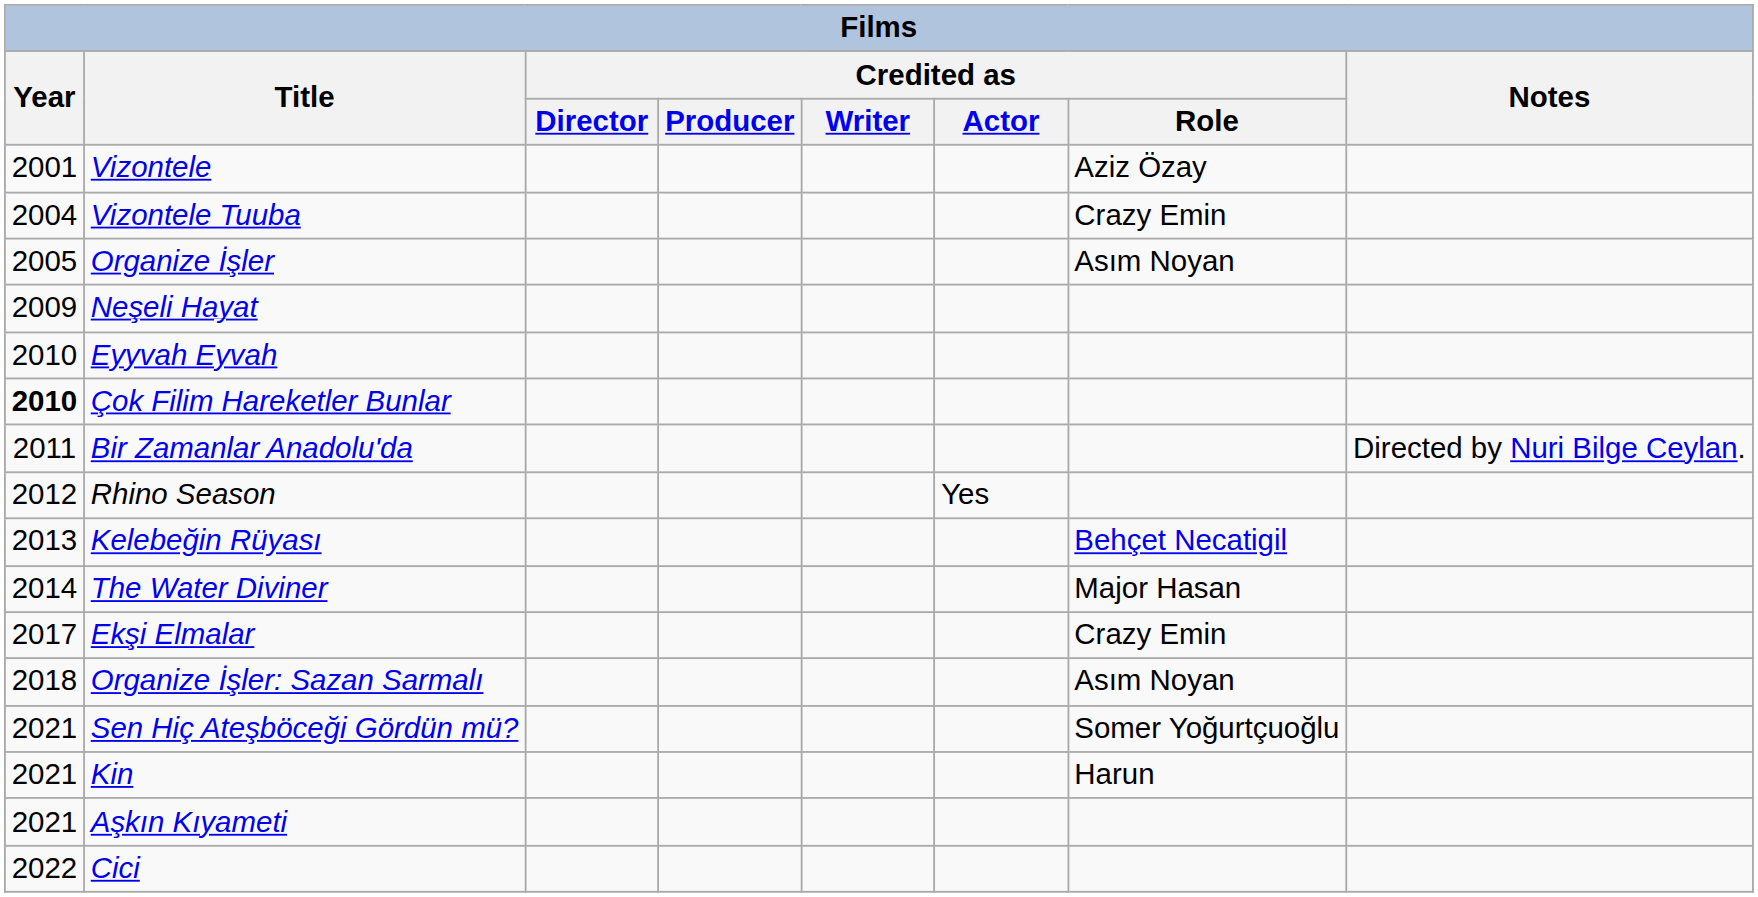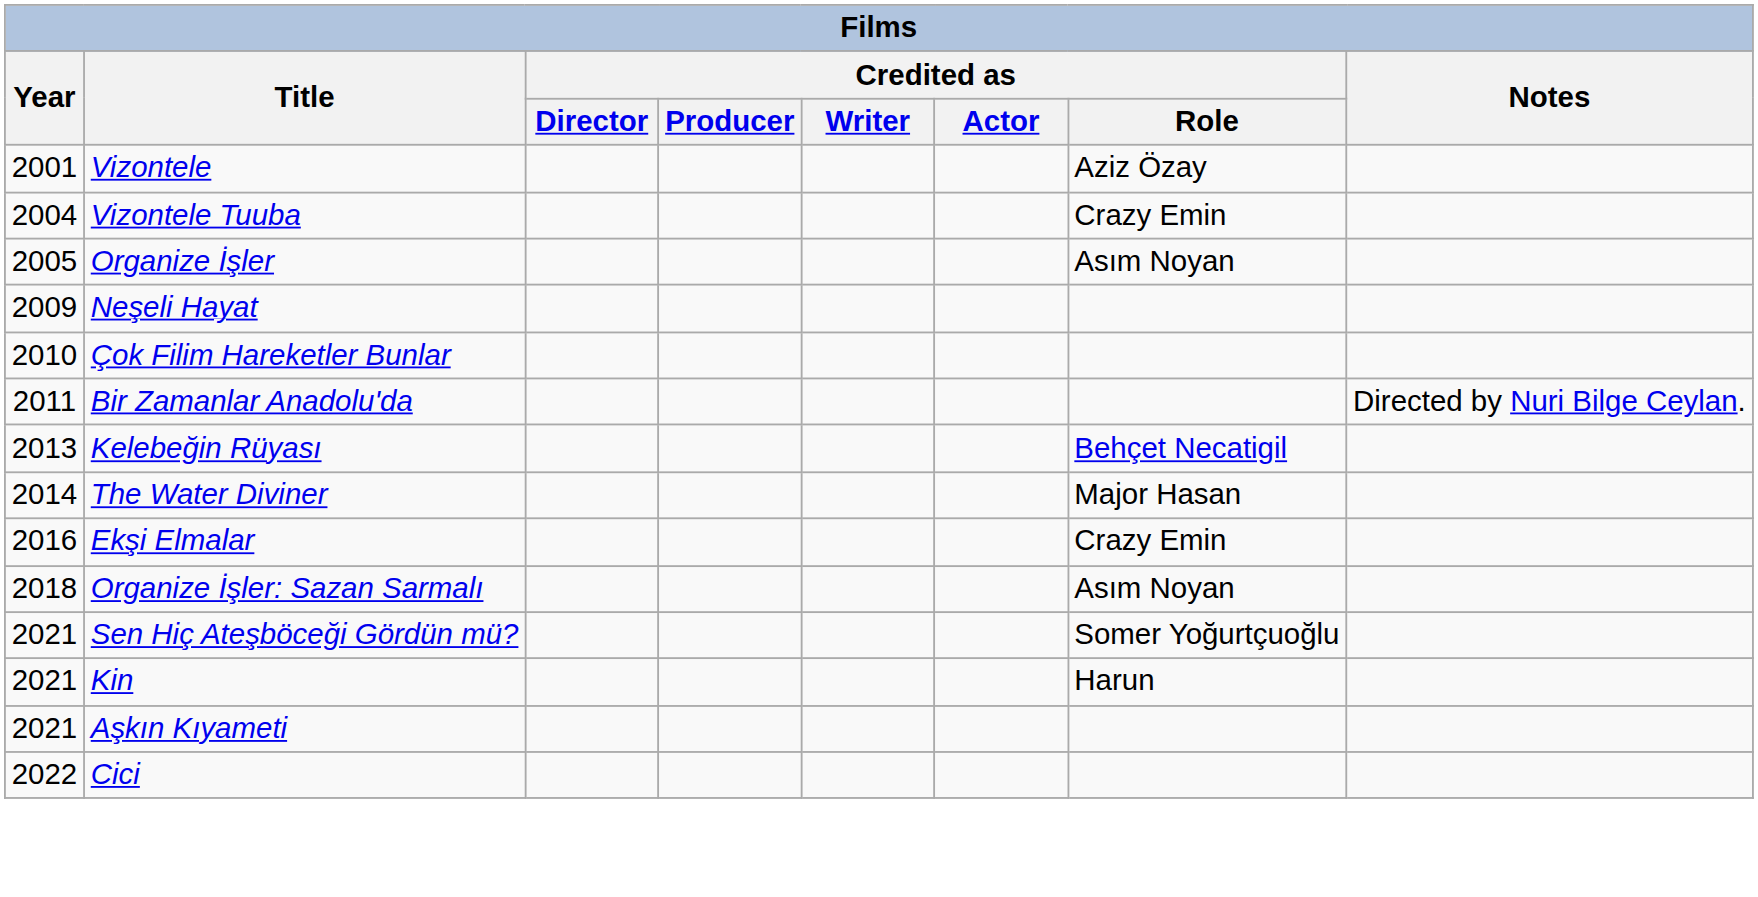- row: 2010 | Eyyvah Eyvah
Çok Filim Hareketler Bunlar | Year: bold -> normal
- row: 2012 | Rhino Season | Yes
Ekşi Elmalar | Year: 2017 -> 2016
